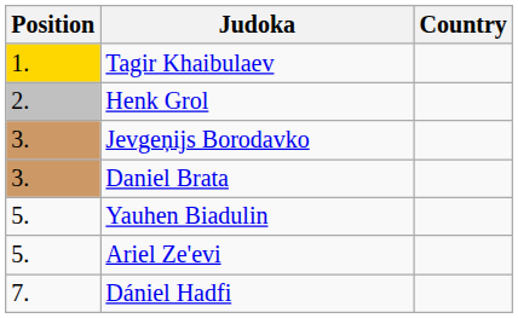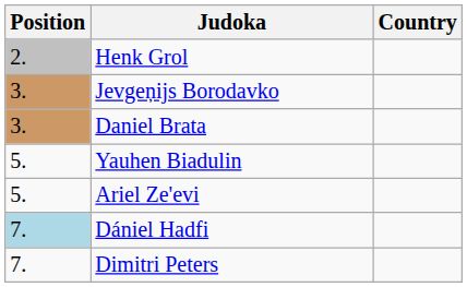- row: 1. | Tagir Khaibulaev
Dániel Hadfi | Position: no background -> lightblue background
+ row: 7. | Dimitri Peters
